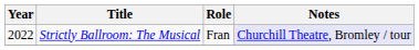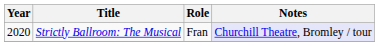Strictly Ballroom: The Musical | Year: 2022 -> 2020
